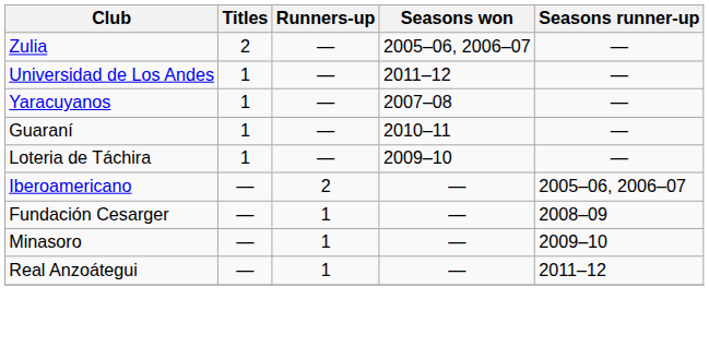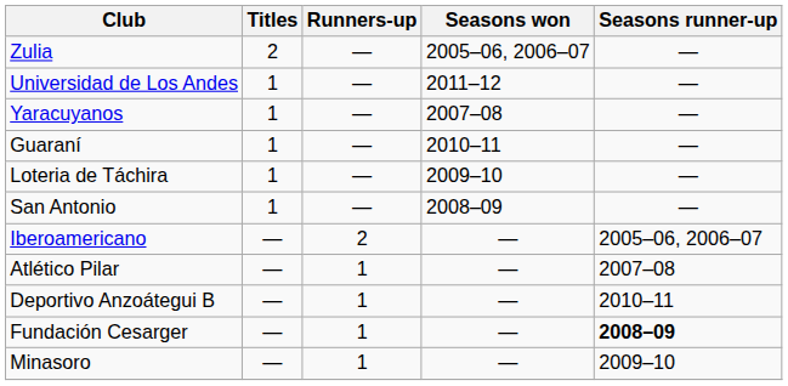+ row: San Antonio | 1 | — | 2008–09 | —
+ row: Atlético Pilar | — | 1 | — | 2007–08
+ row: Deportivo Anzoátegui B | — | 1 | — | 2010–11
Fundación Cesarger | Seasons runner-up: normal -> bold
- row: Real Anzoátegui | — | 1 | — | 2011–12
